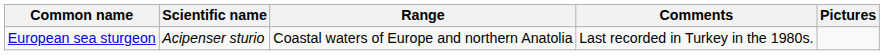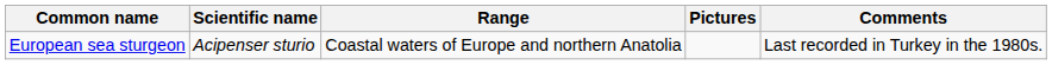columns swapped: Comments <-> Pictures
